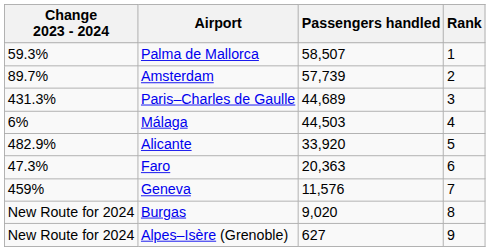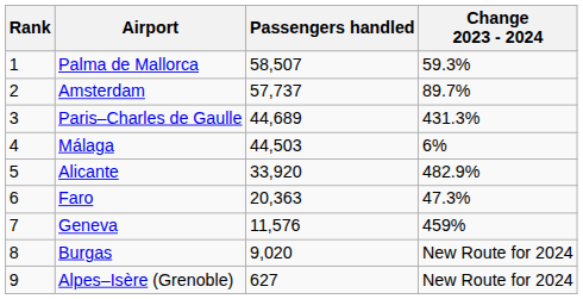columns swapped: Rank <-> Change 2023 - 2024
Amsterdam | Passengers handled: 57,739 -> 57,737
